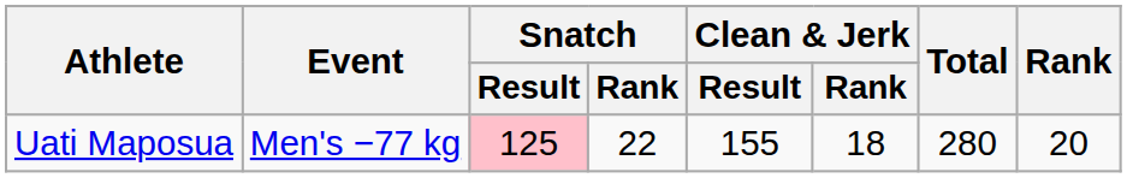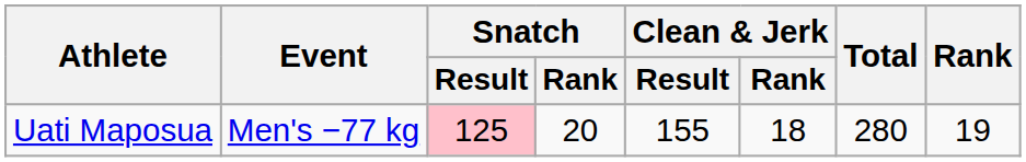Uati Maposua | Snatch / Rank: 22 -> 20
Uati Maposua | Rank: 20 -> 19
